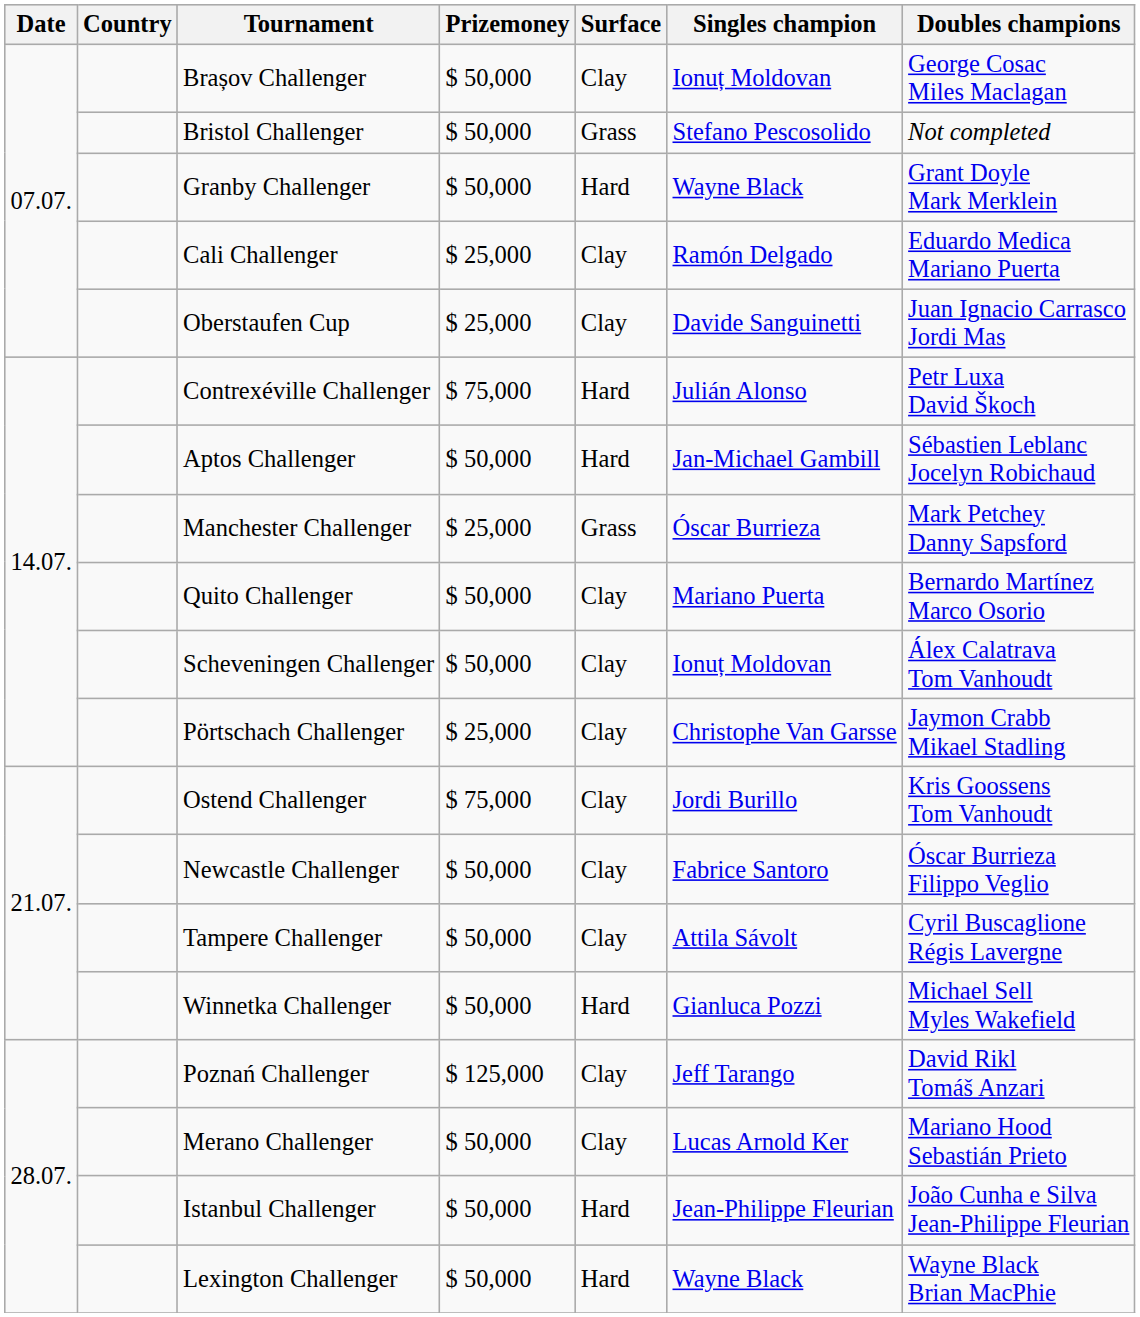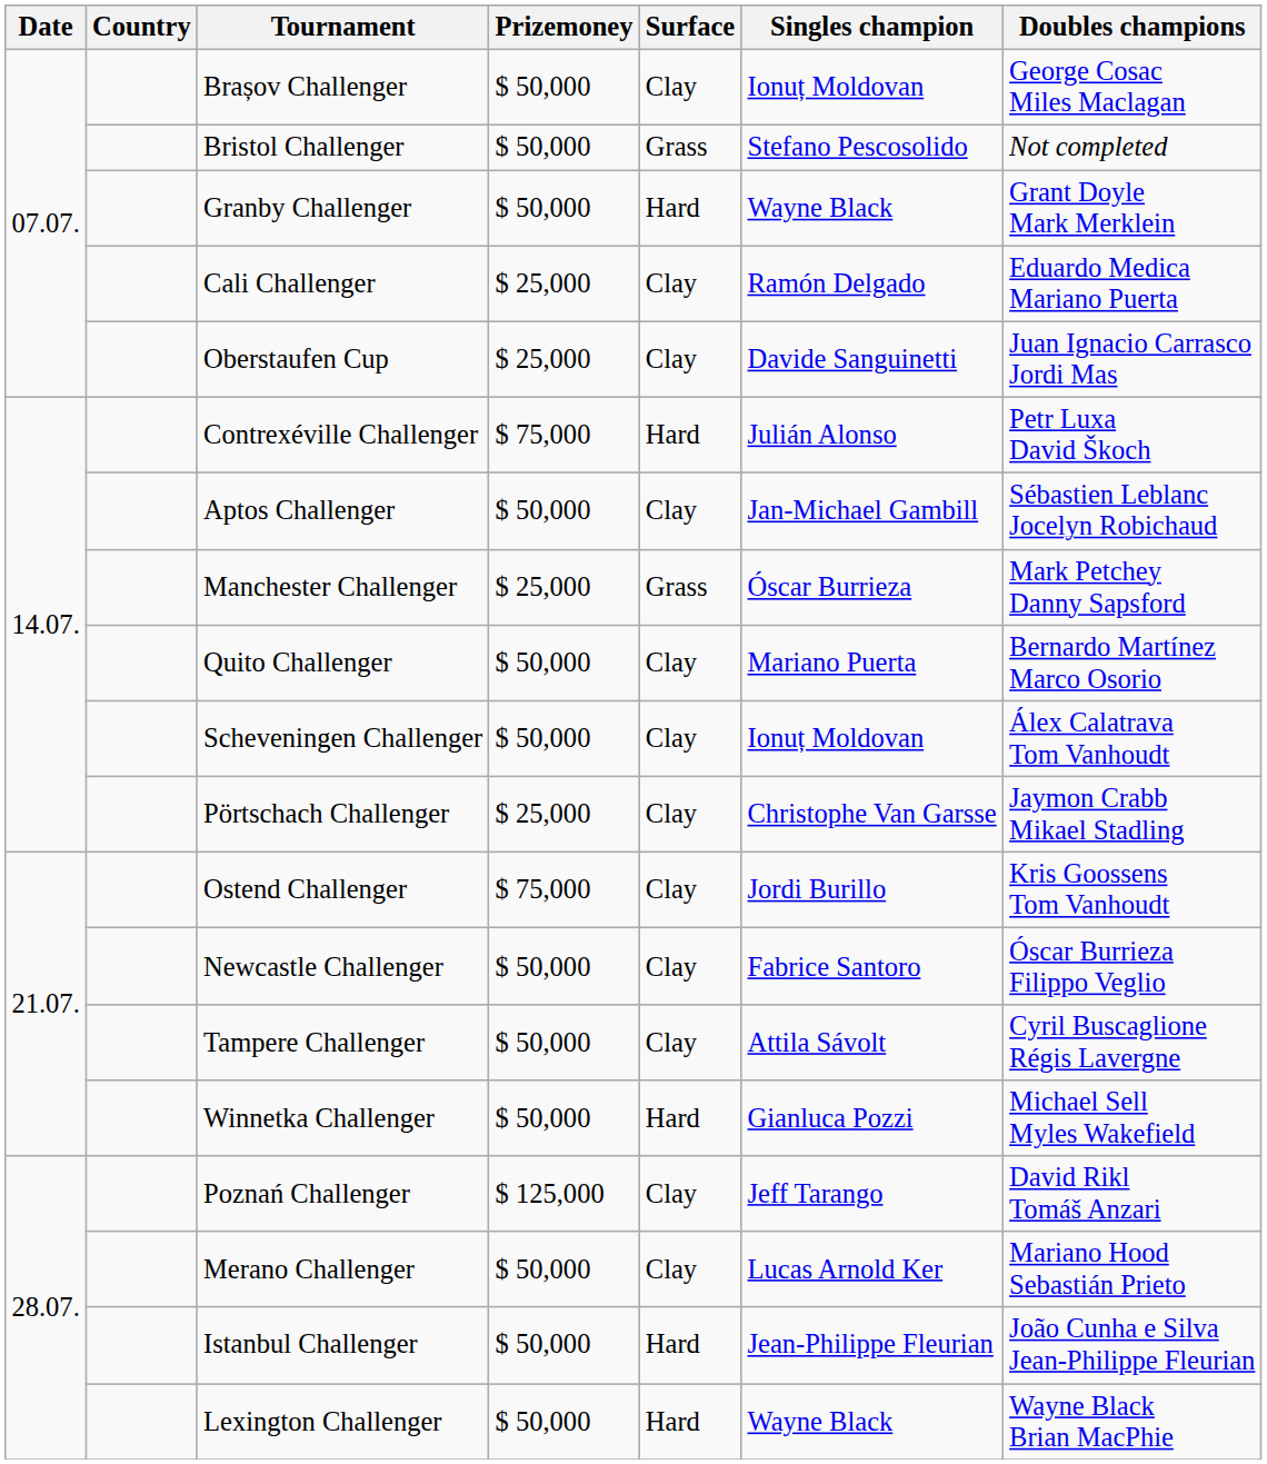Aptos Challenger | Surface: Hard -> Clay
